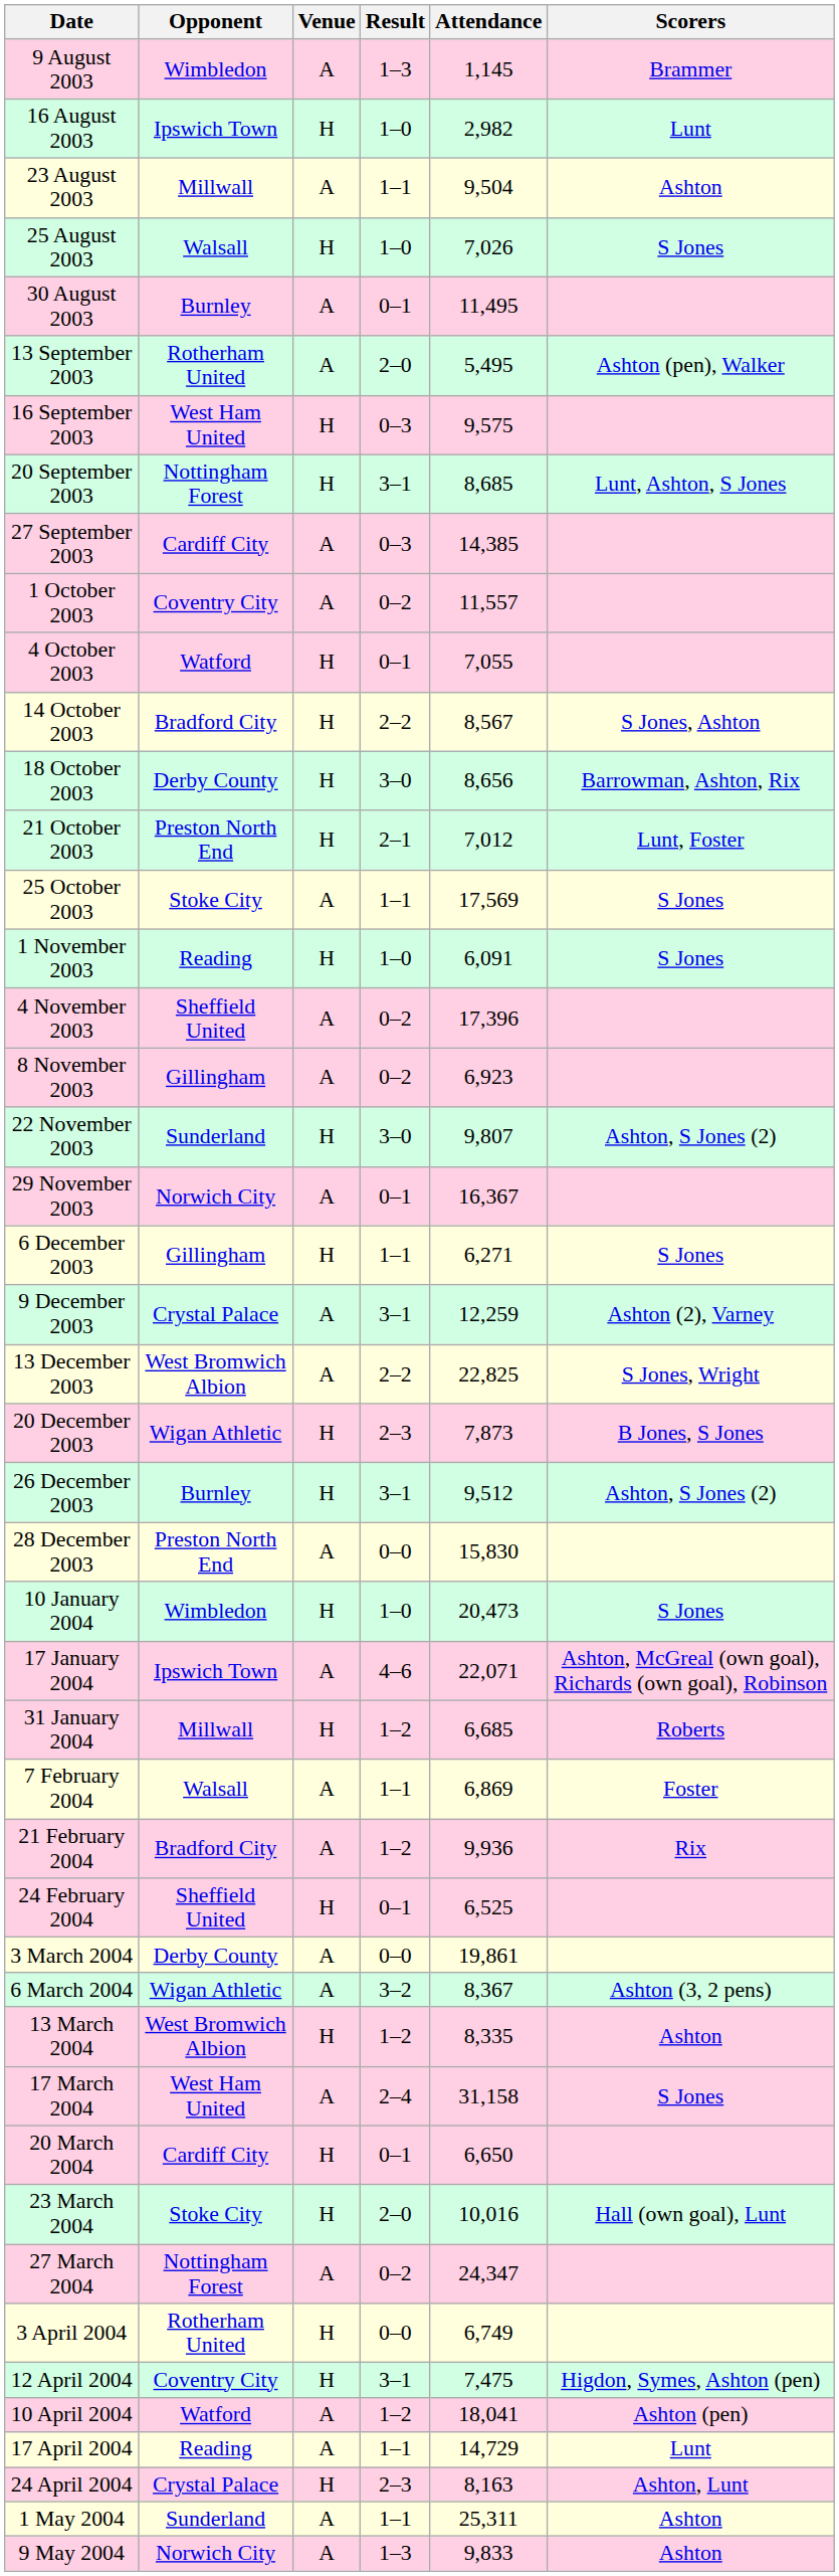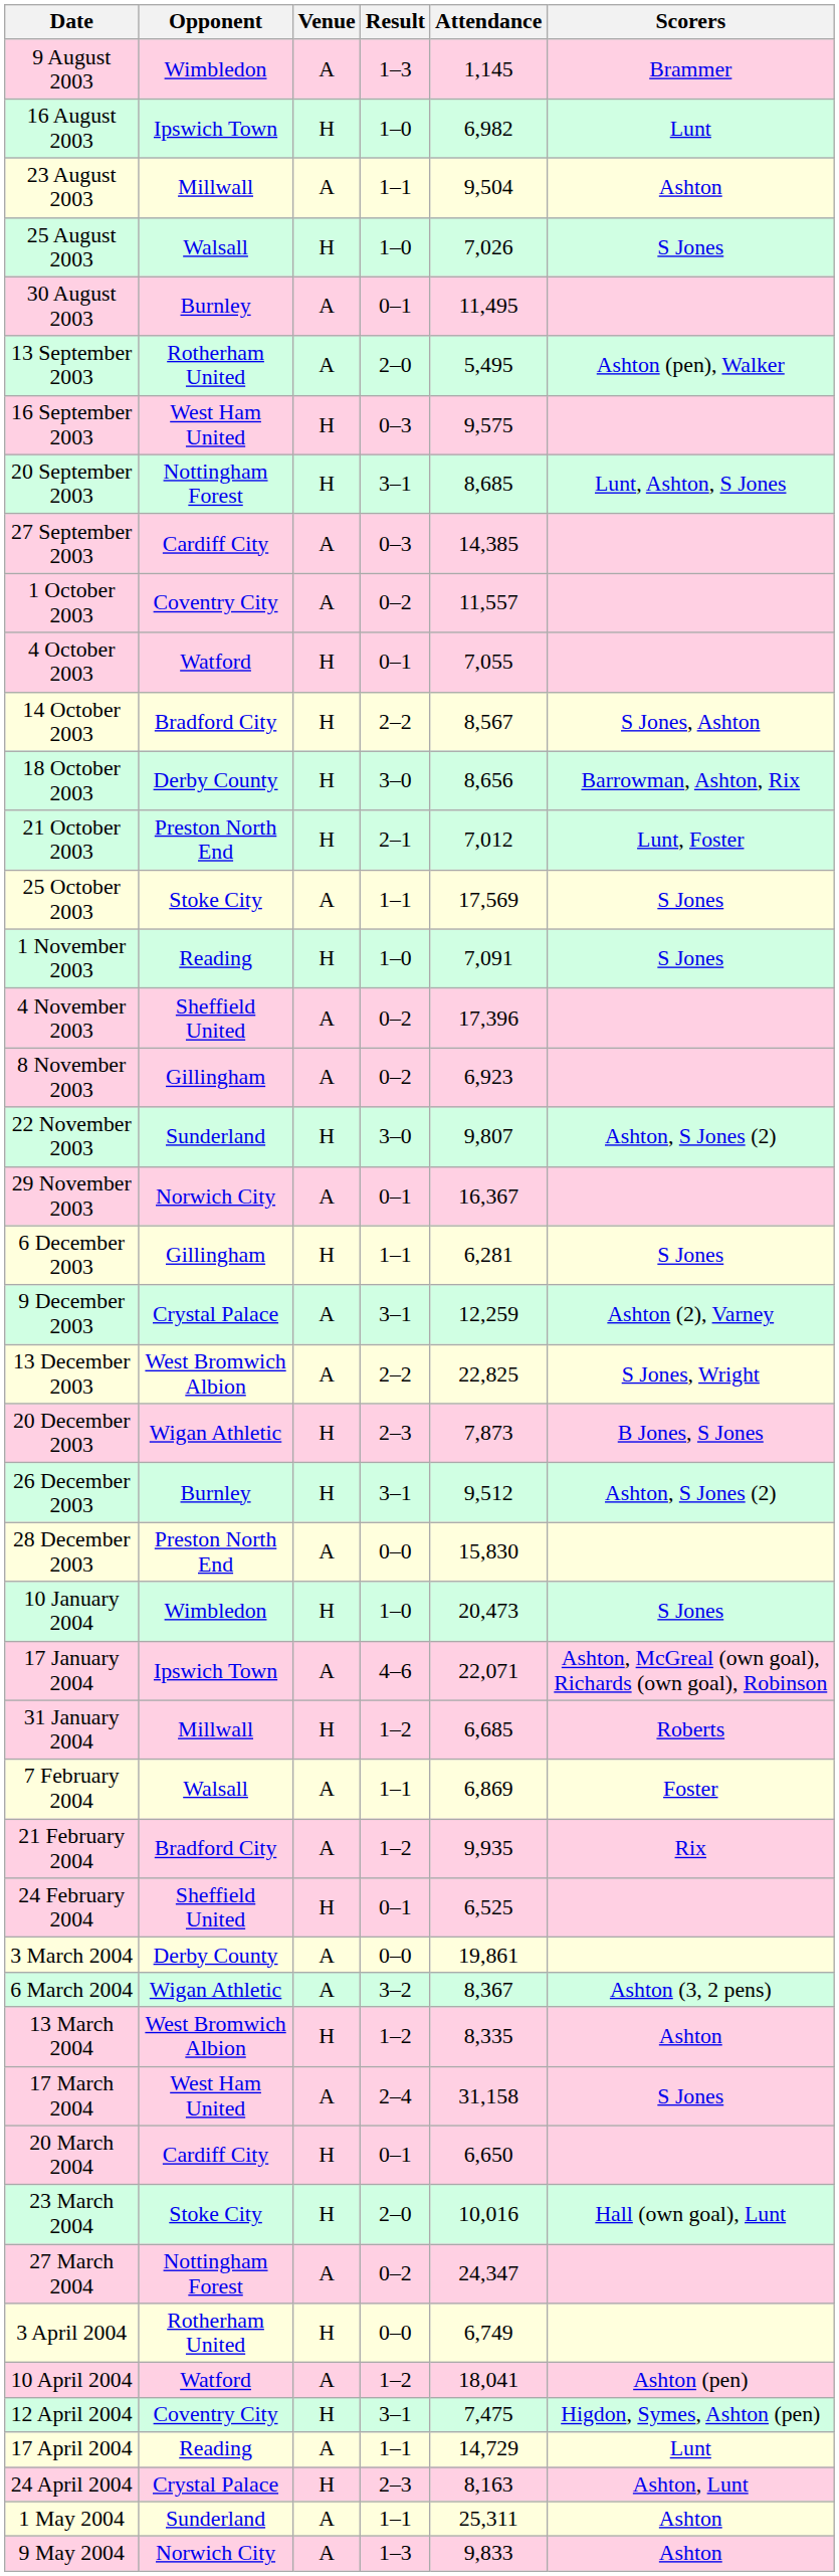16 August 2003 | Attendance: 2,982 -> 6,982
1 November 2003 | Attendance: 6,091 -> 7,091
6 December 2003 | Attendance: 6,271 -> 6,281
21 February 2004 | Attendance: 9,936 -> 9,935
rows swapped: 10 April 2004 <-> 12 April 2004
